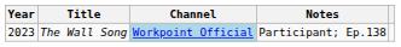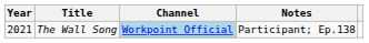The Wall Song | Year: 2023 -> 2021
